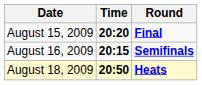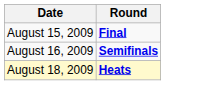- column: Time | 20:20 | 20:15 | 20:50
